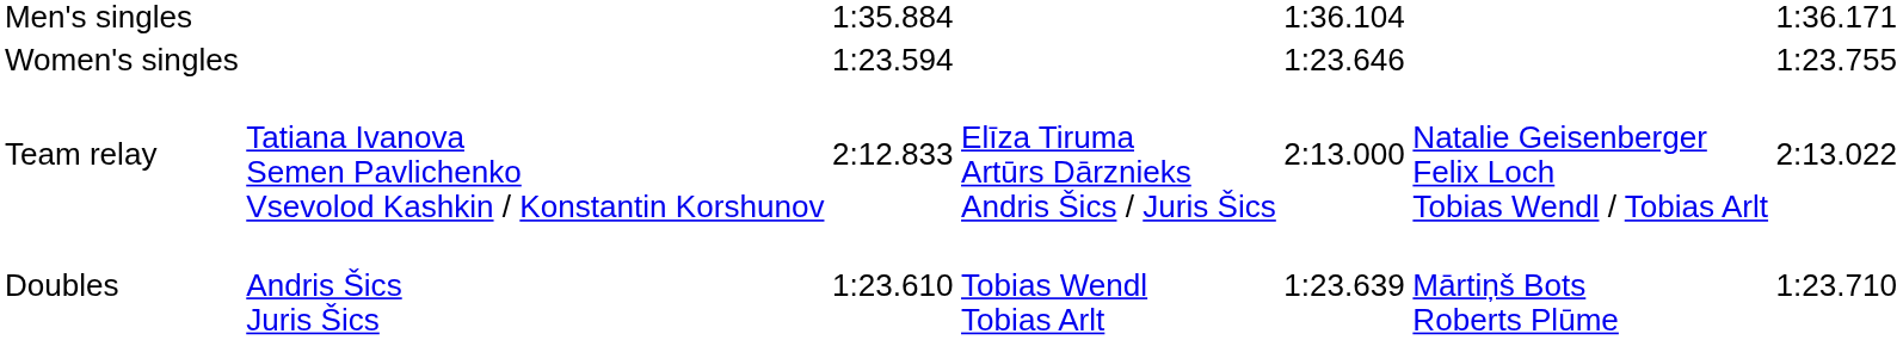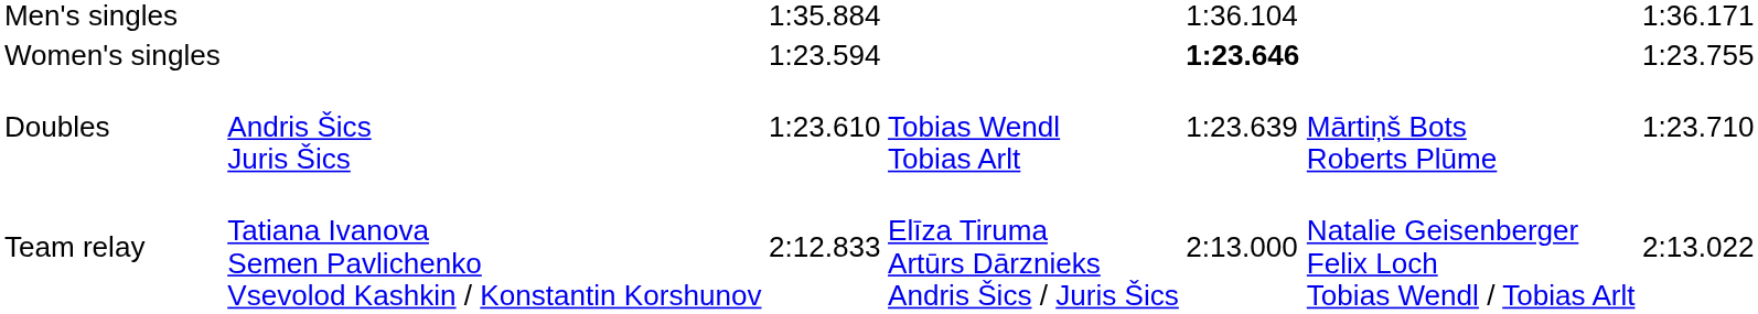Women's singles | column 5: normal -> bold
rows swapped: Doubles <-> Team relay
